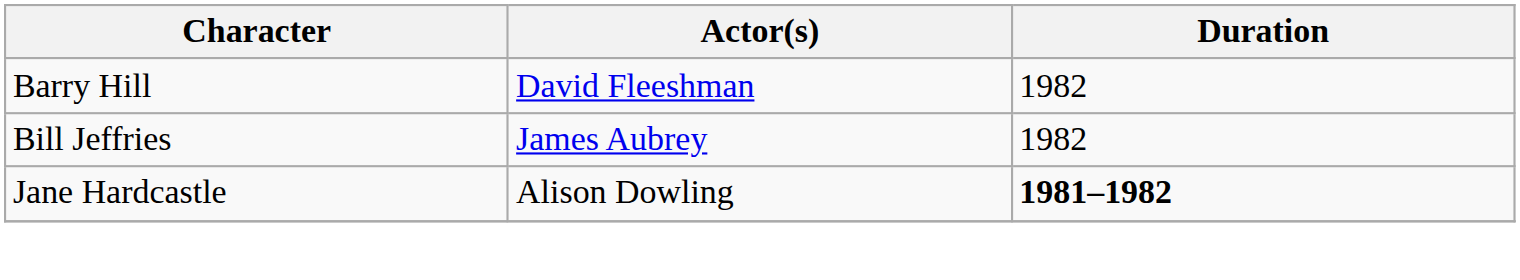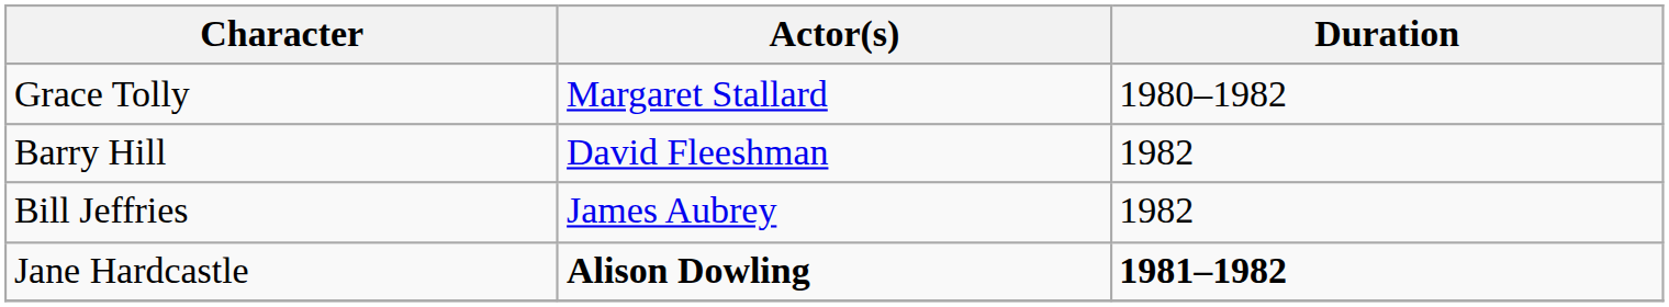+ row: Grace Tolly | Margaret Stallard | 1980–1982
Jane Hardcastle | Actor(s): normal -> bold
